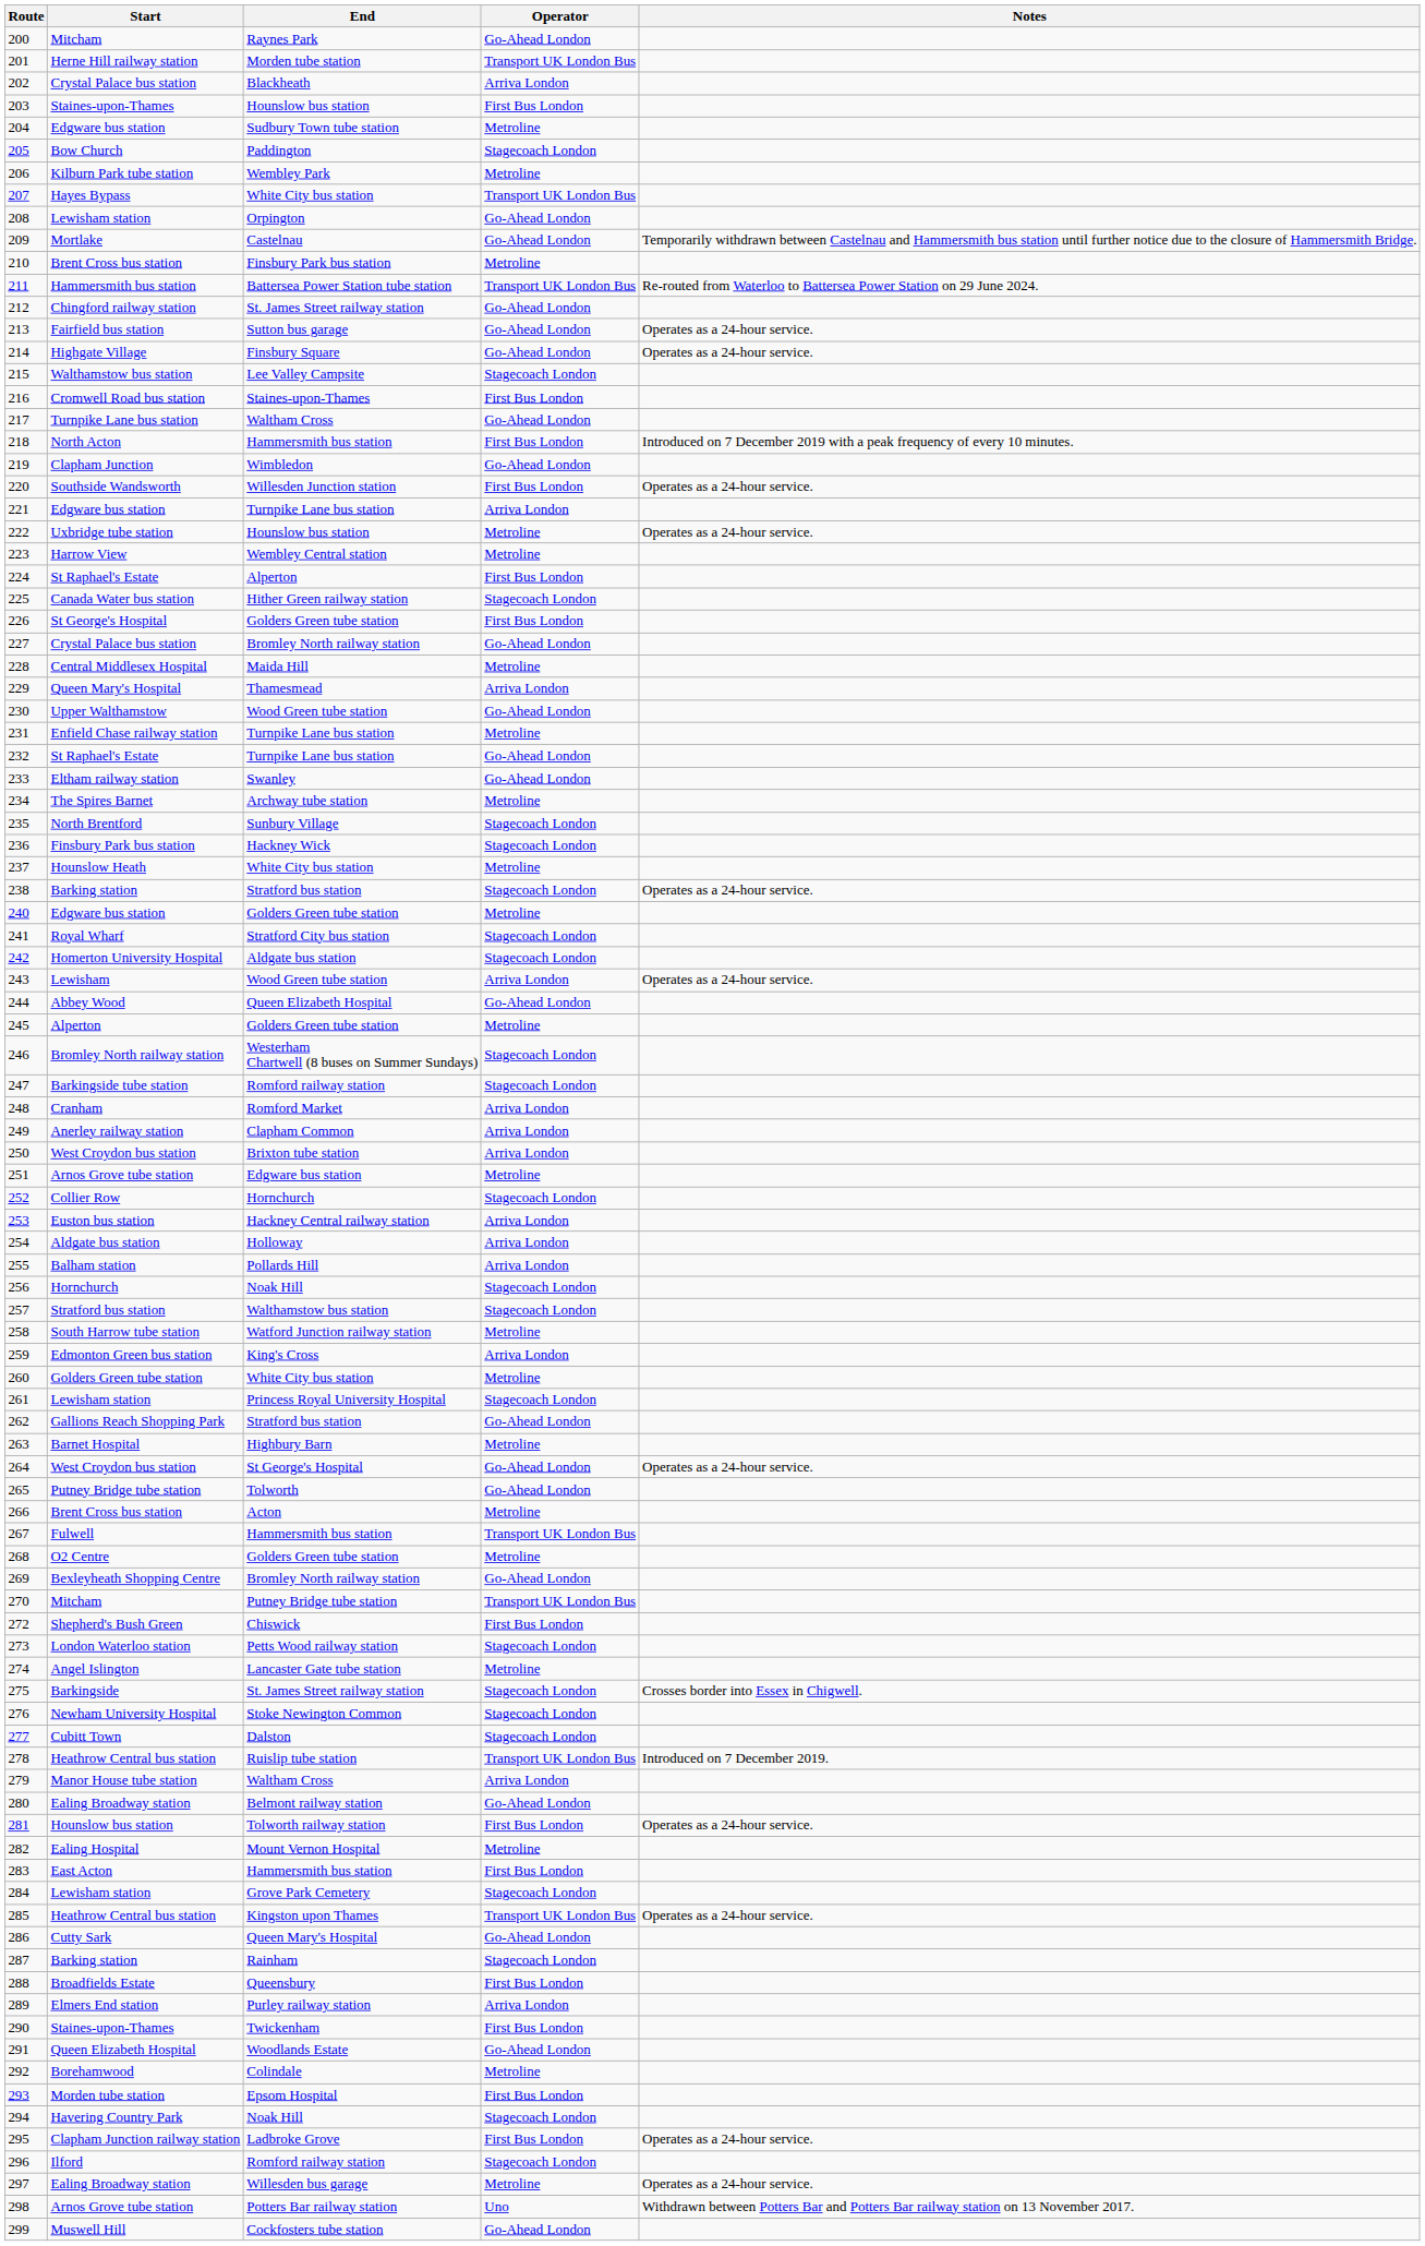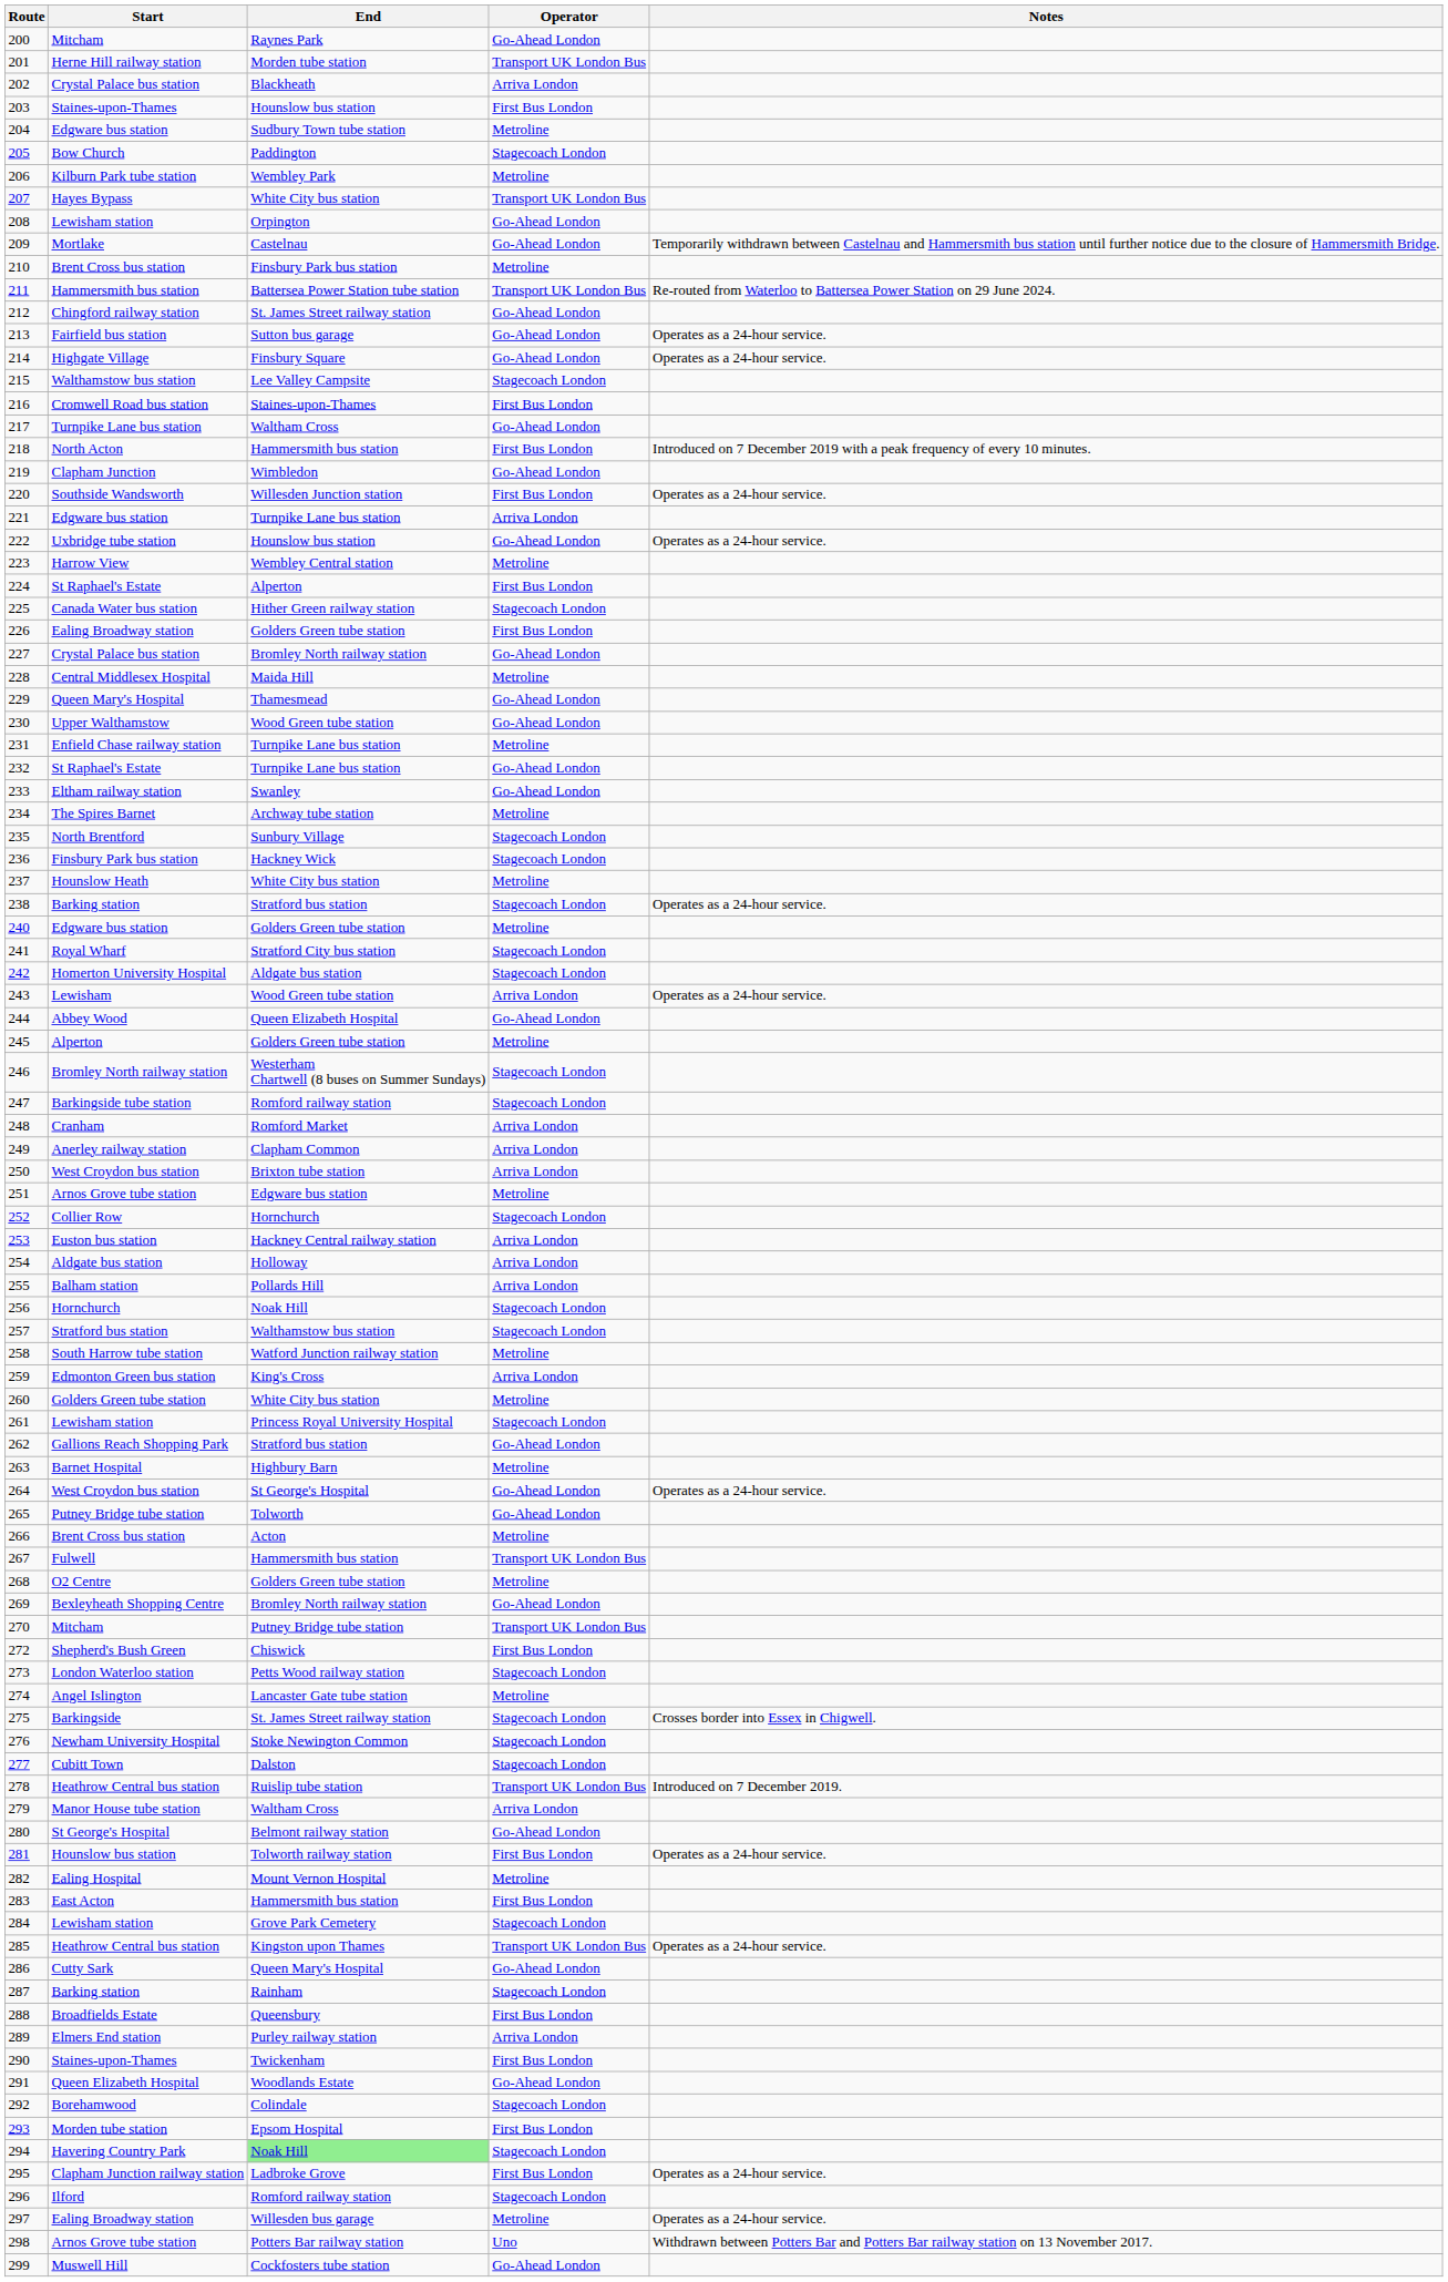222 | Operator: Metroline -> Go-Ahead London
226 | Start: St George's Hospital -> Ealing Broadway station
229 | Operator: Arriva London -> Go-Ahead London
280 | Start: Ealing Broadway station -> St George's Hospital
292 | Operator: Metroline -> Stagecoach London
294 | End: no background -> lightgreen background
